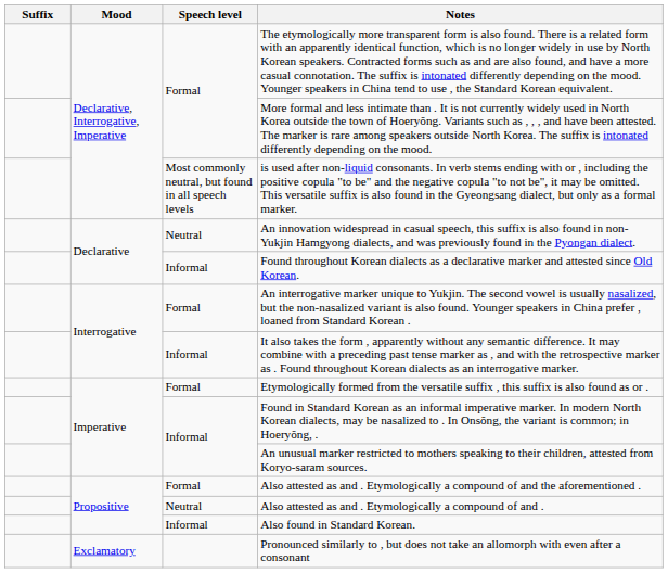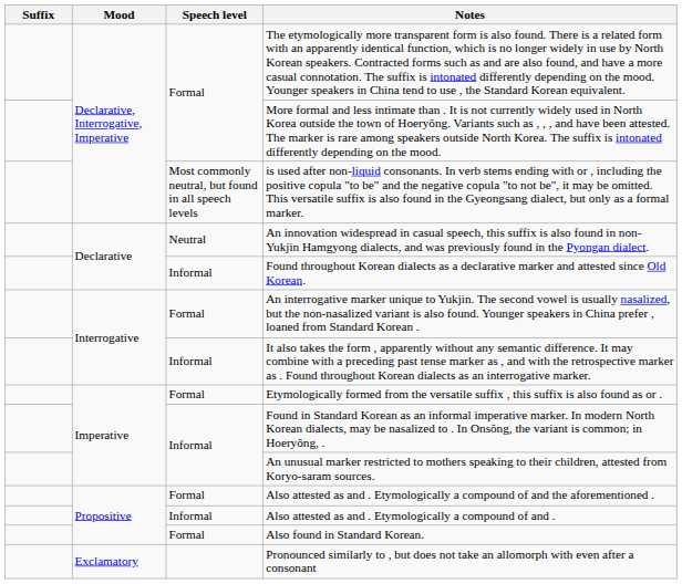Also attested as and . Etymologically a compound of and . | Speech level: Neutral -> Informal
Also found in Standard Korean. | Speech level: Informal -> Formal
